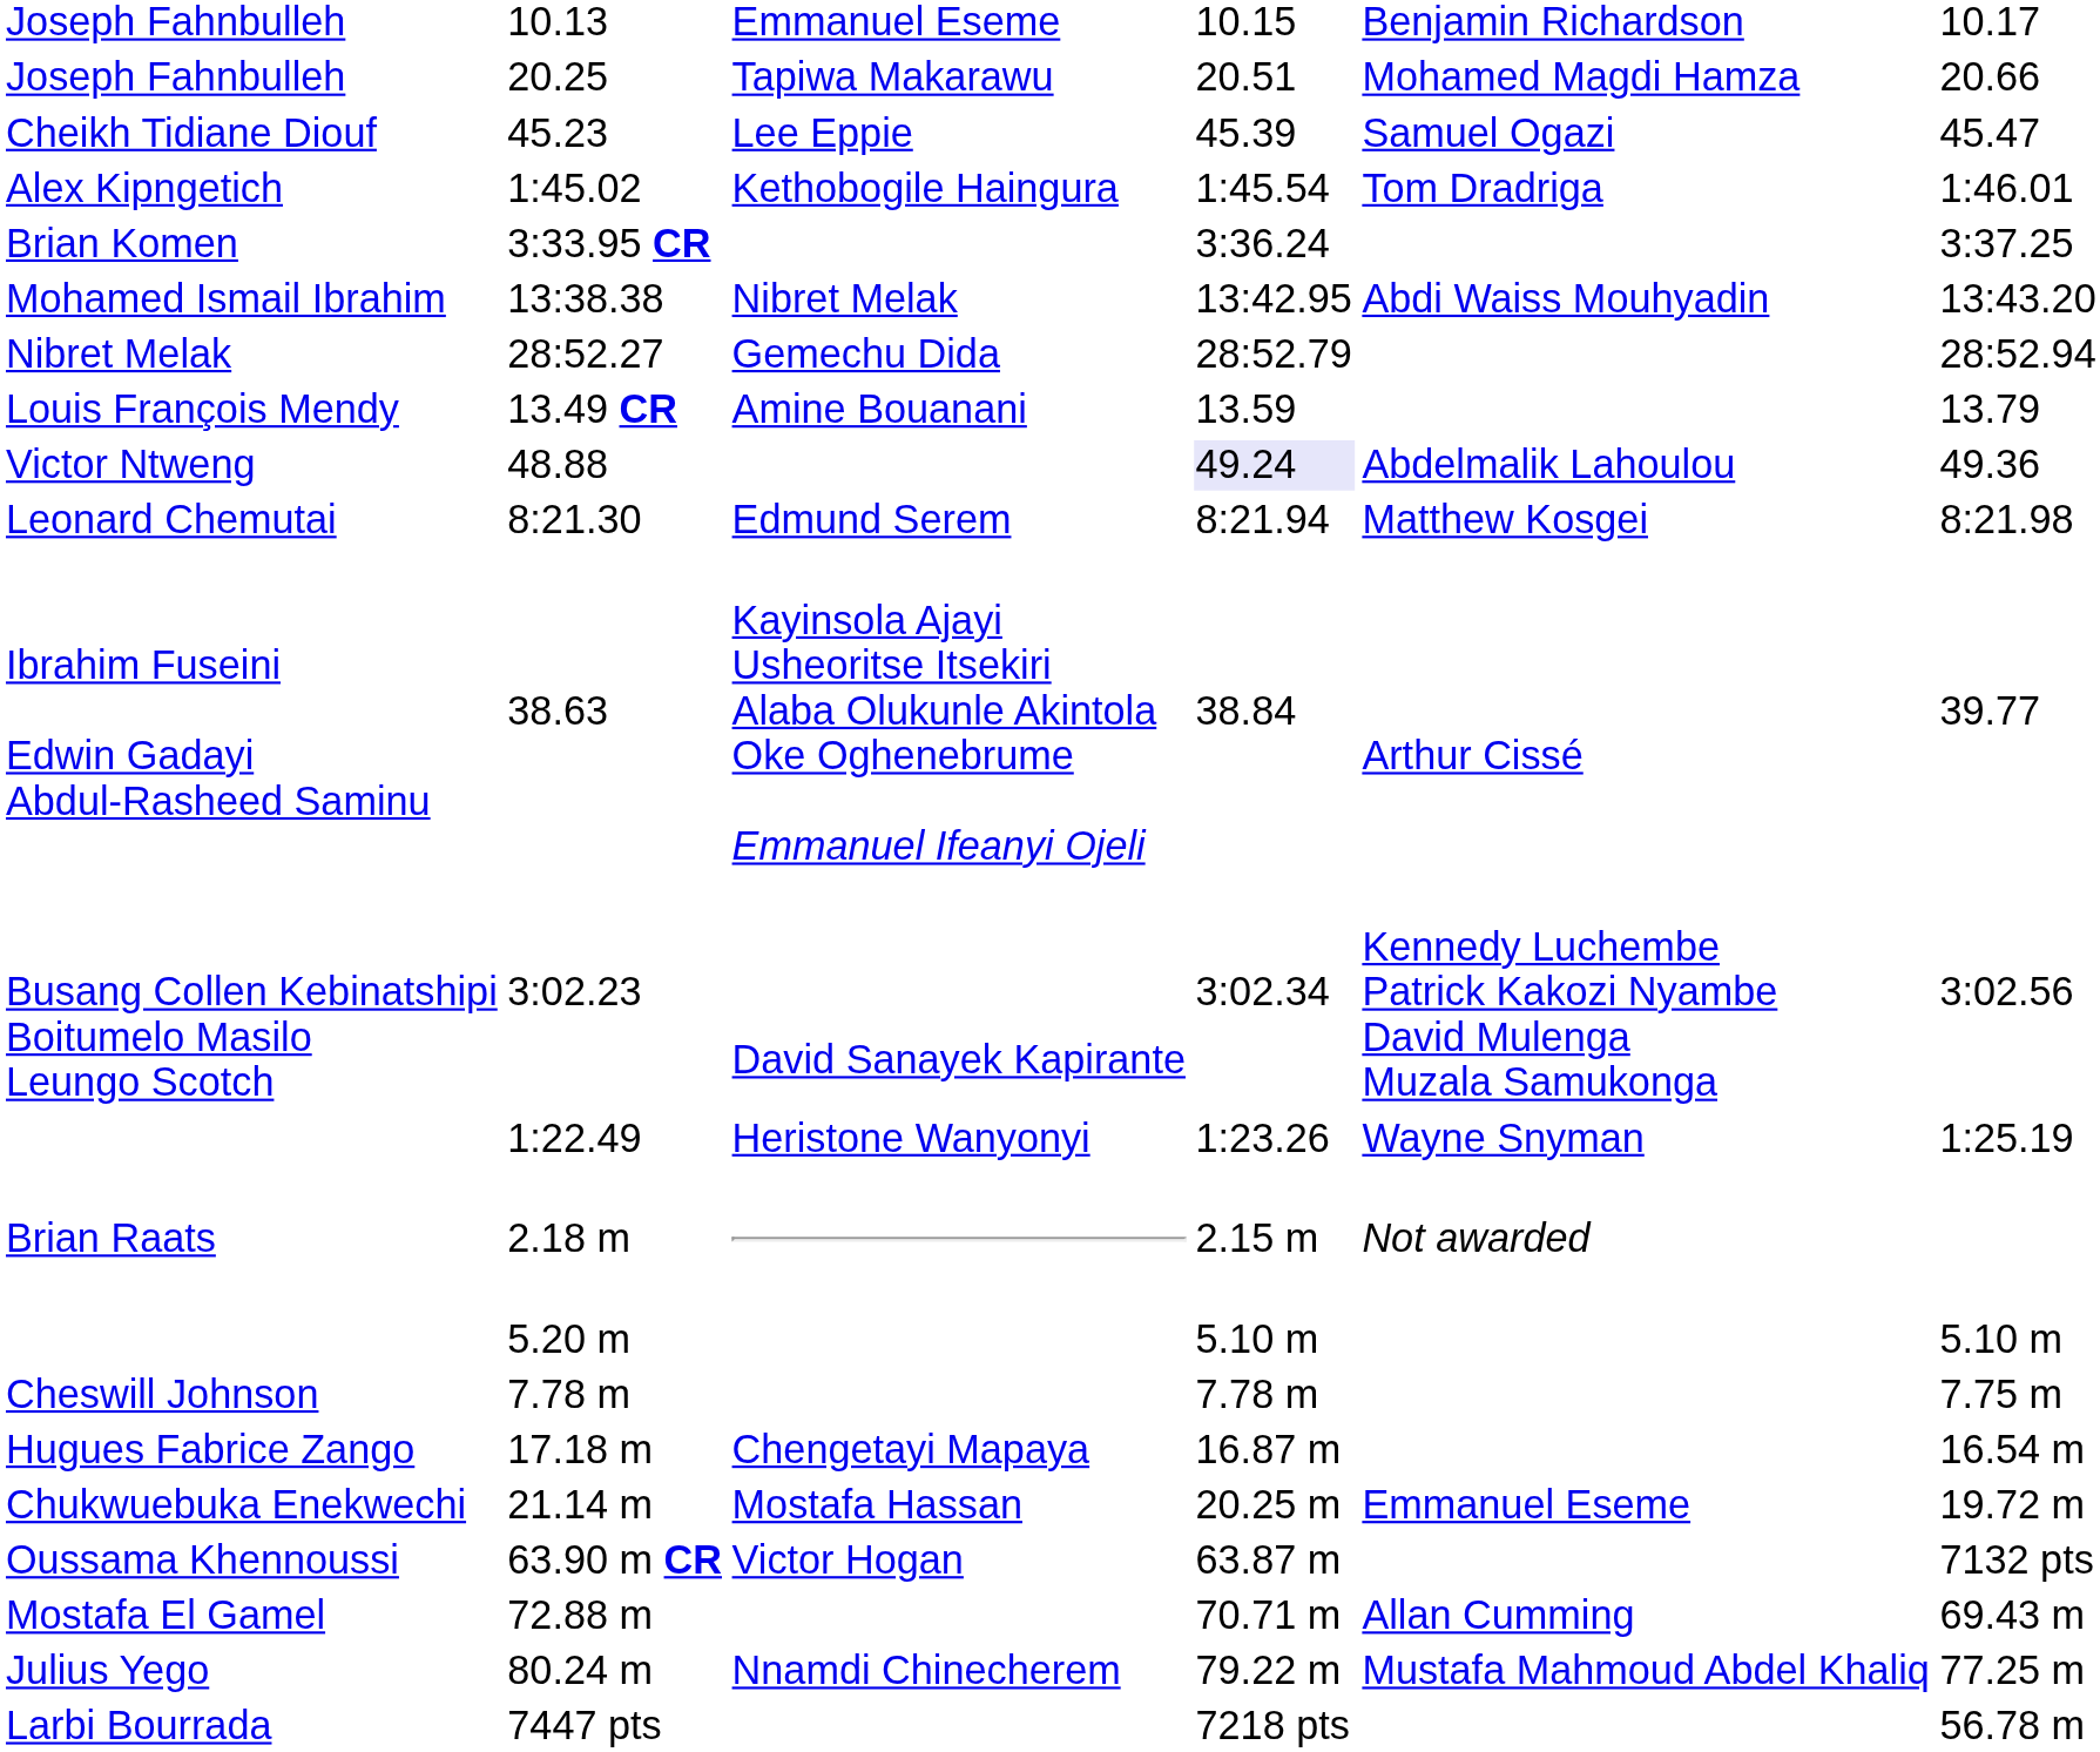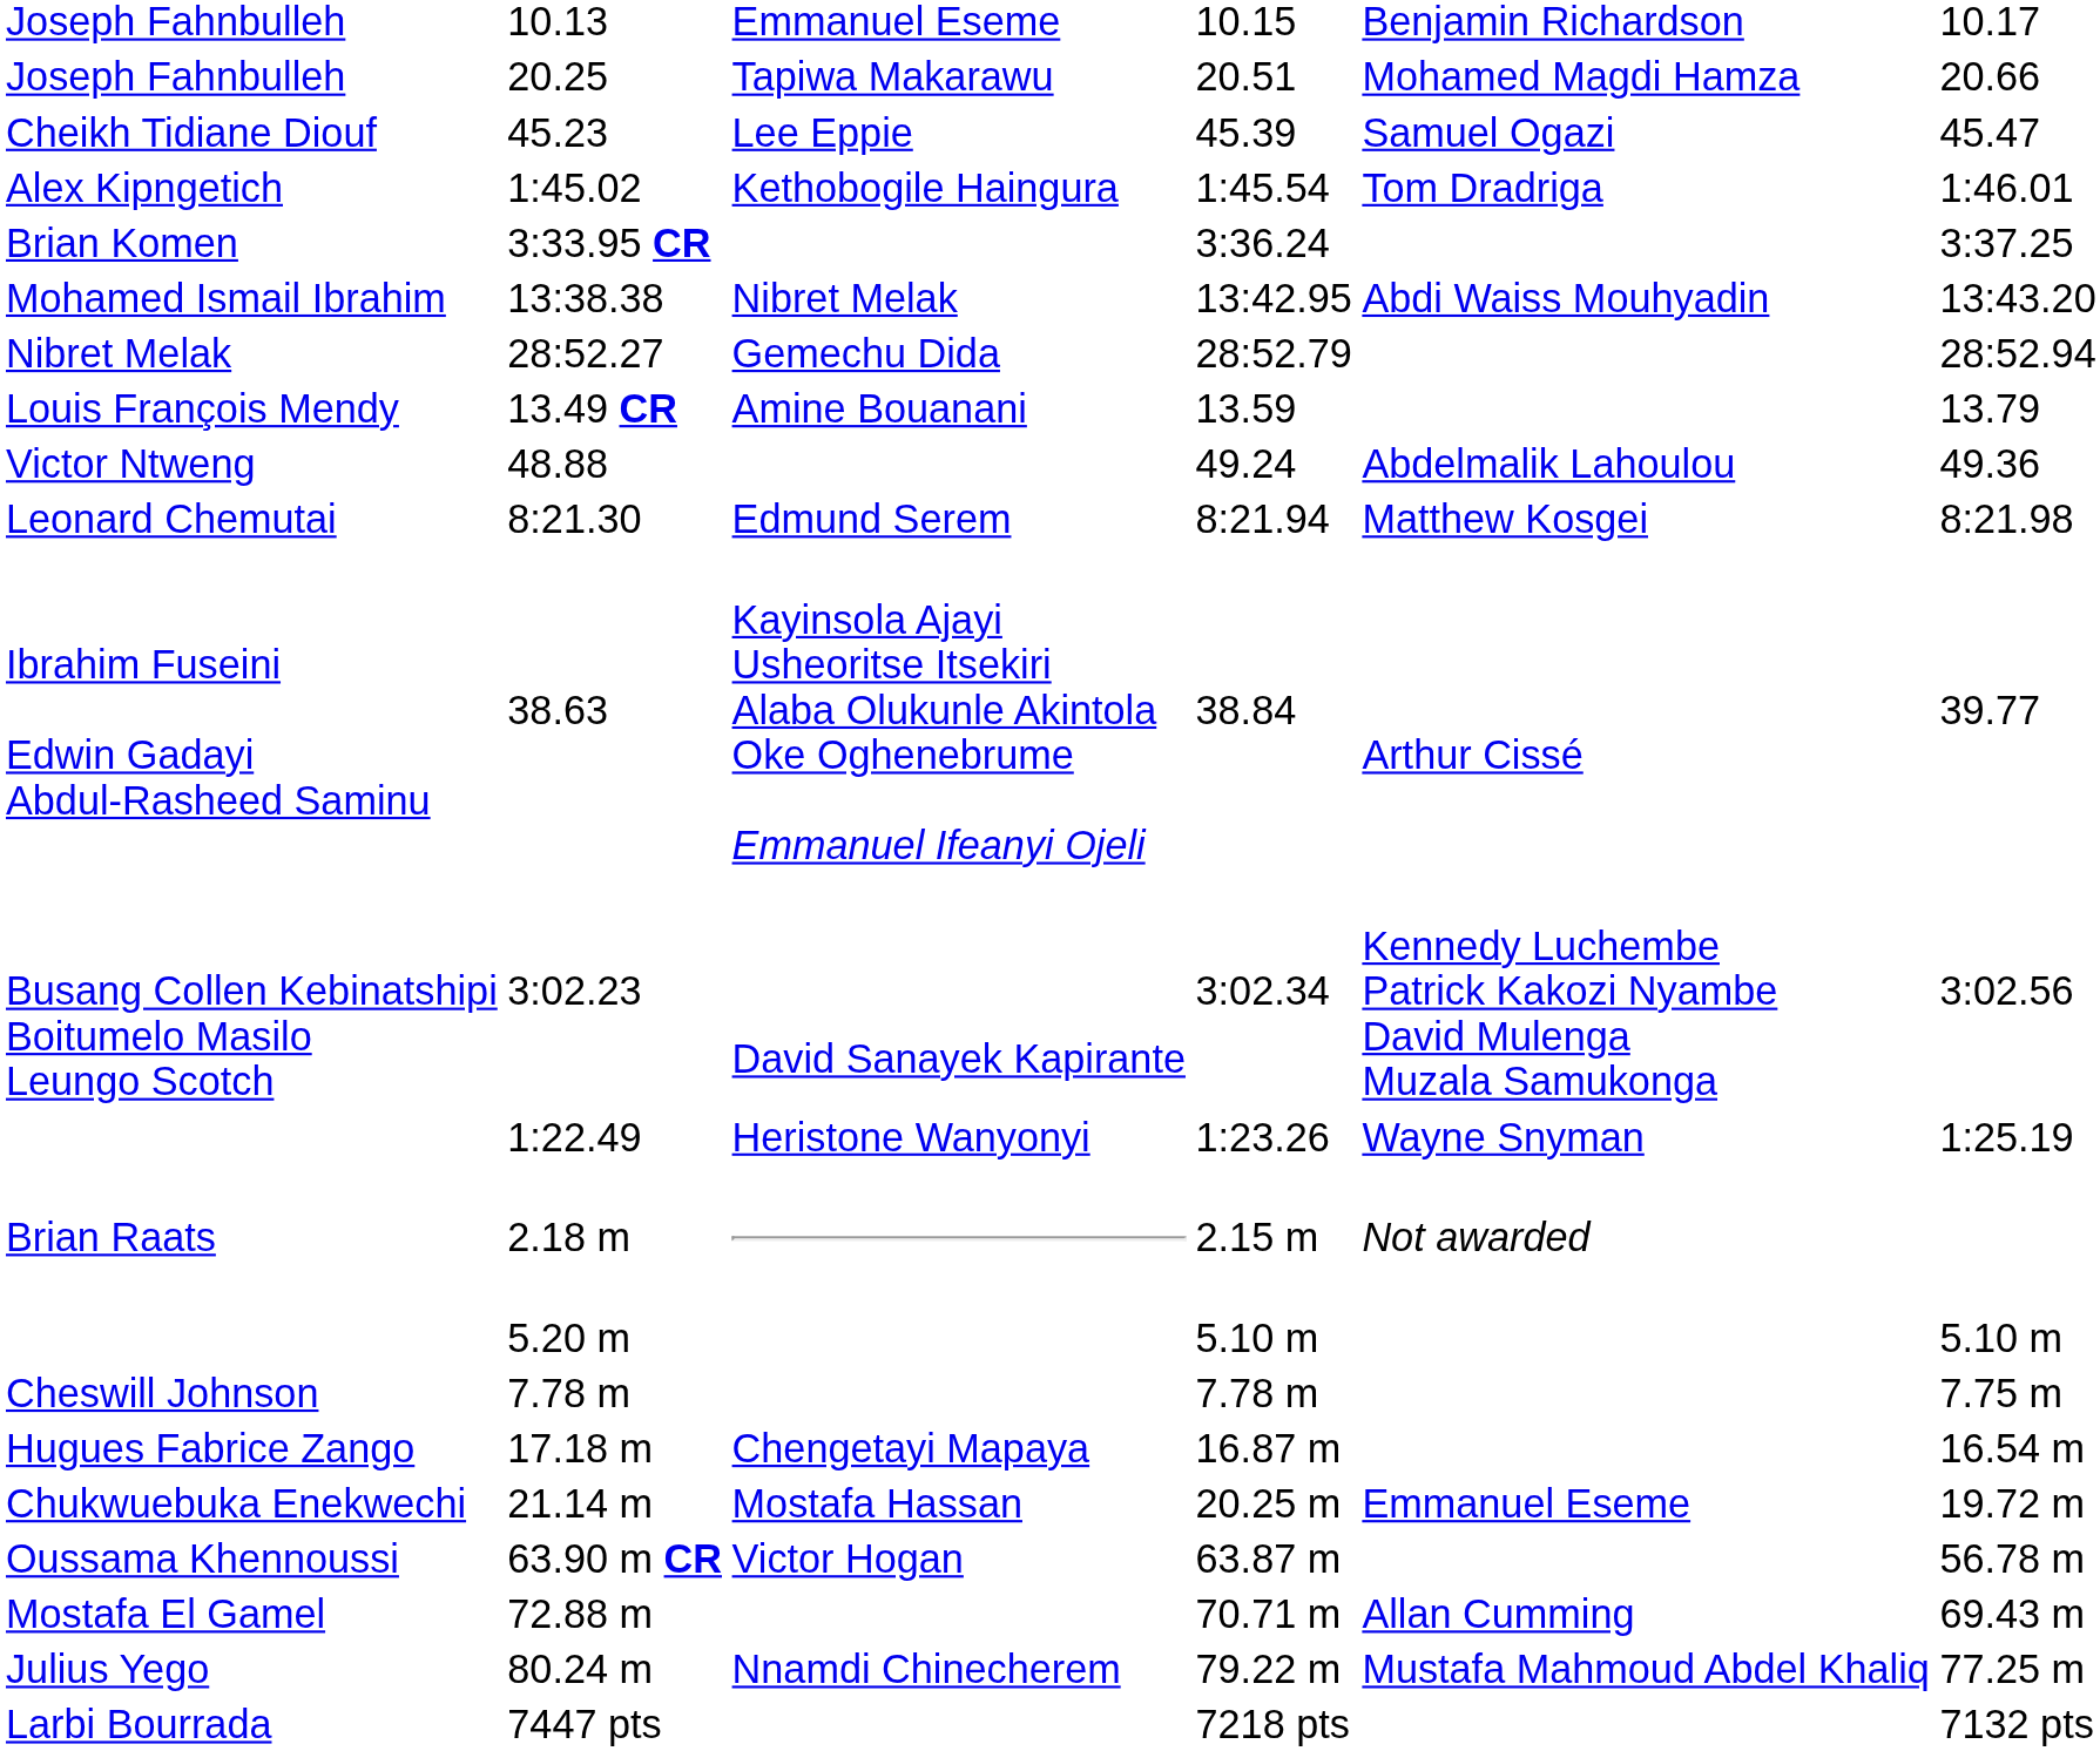Victor Ntweng | column 5: lavender background -> no background
Oussama Khennoussi | column 7: 7132 pts -> 56.78 m
Larbi Bourrada | column 7: 56.78 m -> 7132 pts
